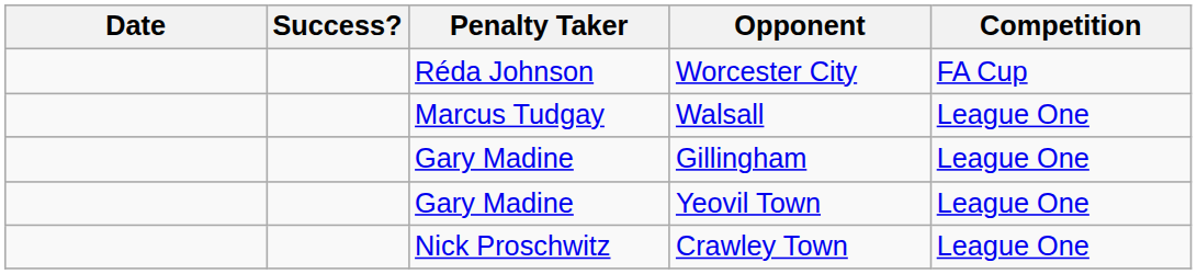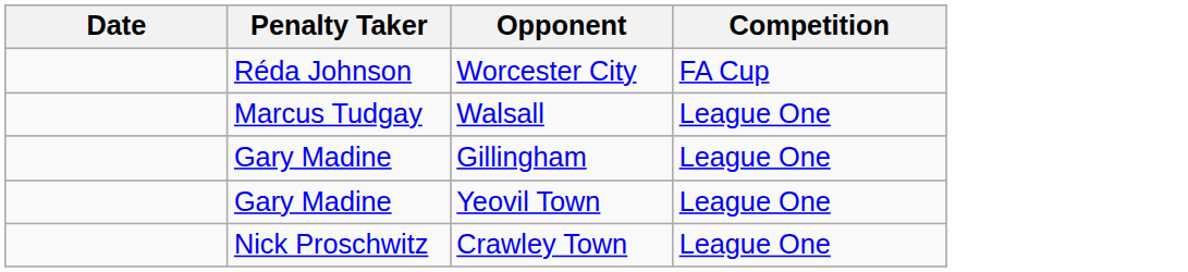- column: Success?
